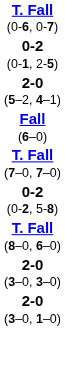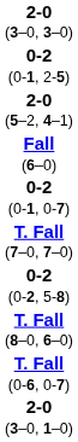rows swapped: T. Fall (0-6, 0-7) <-> 2-0 (3–0, 3–0)
+ row: 0-2 (0-1, 0-7)
